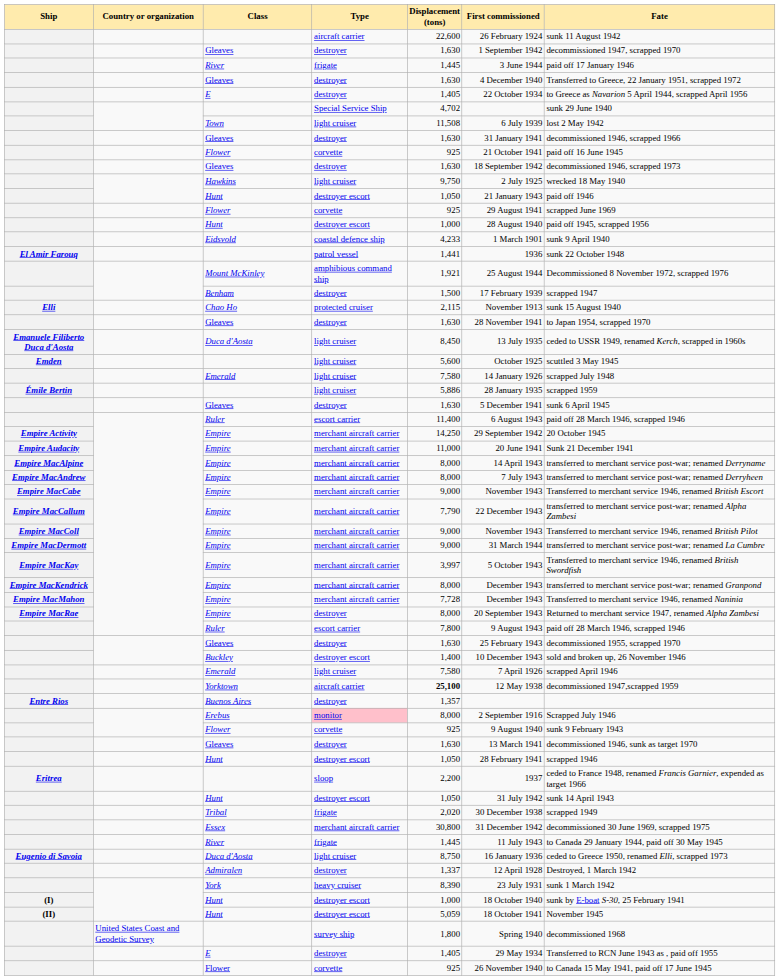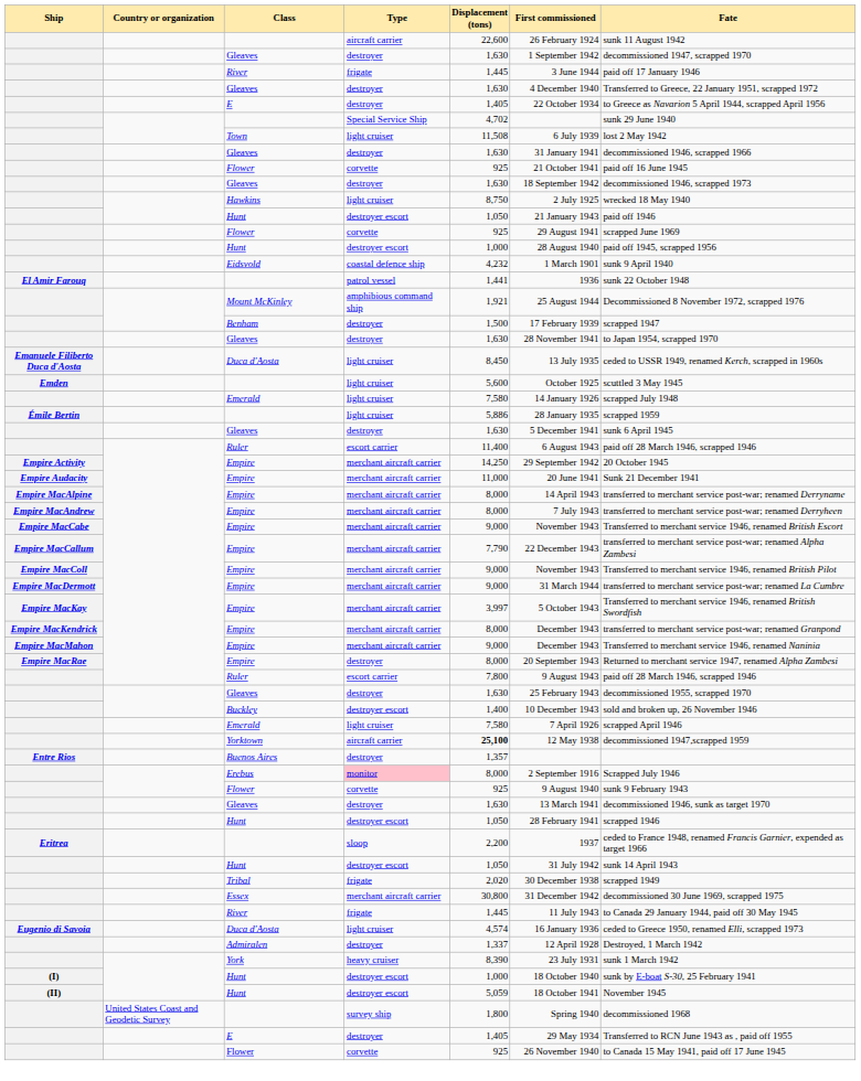Hawkins | Displacement (tons): 9,750 -> 8,750
Eidsvold | Displacement (tons): 4,233 -> 4,232
- row: Elli | Chao Ho | protected cruiser | 2,115 | November 1913 | sunk 15 August 1940
Empire MacMahon / Empire | Displacement (tons): 7,728 -> 9,000
Eugenio di Savoia / Duca d'Aosta | Displacement (tons): 8,750 -> 4,574
